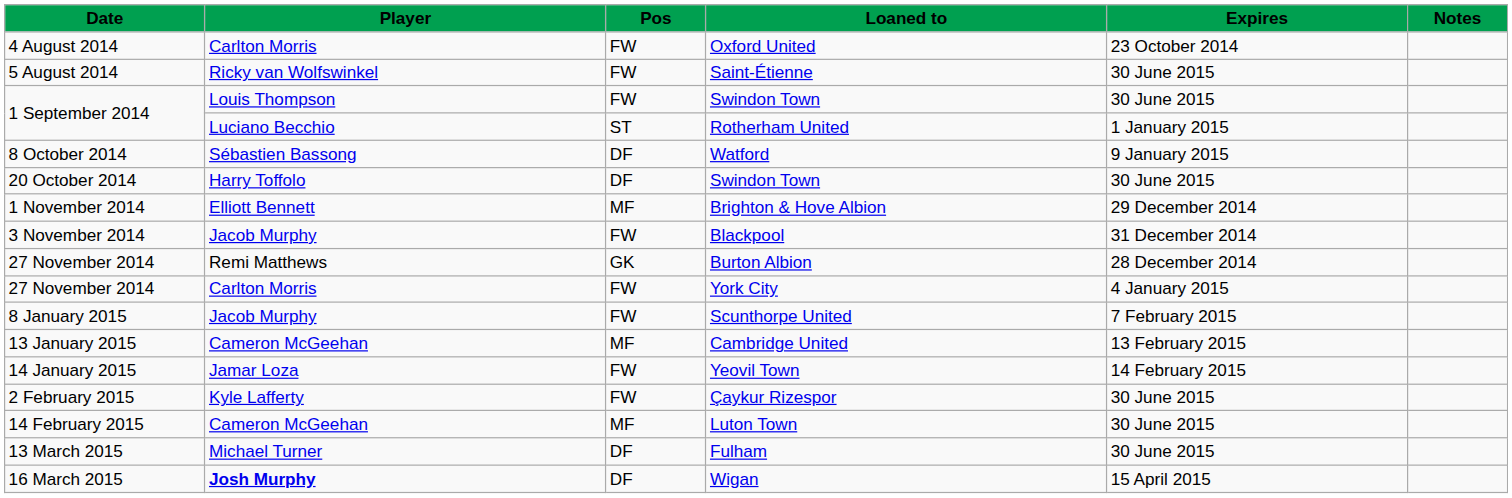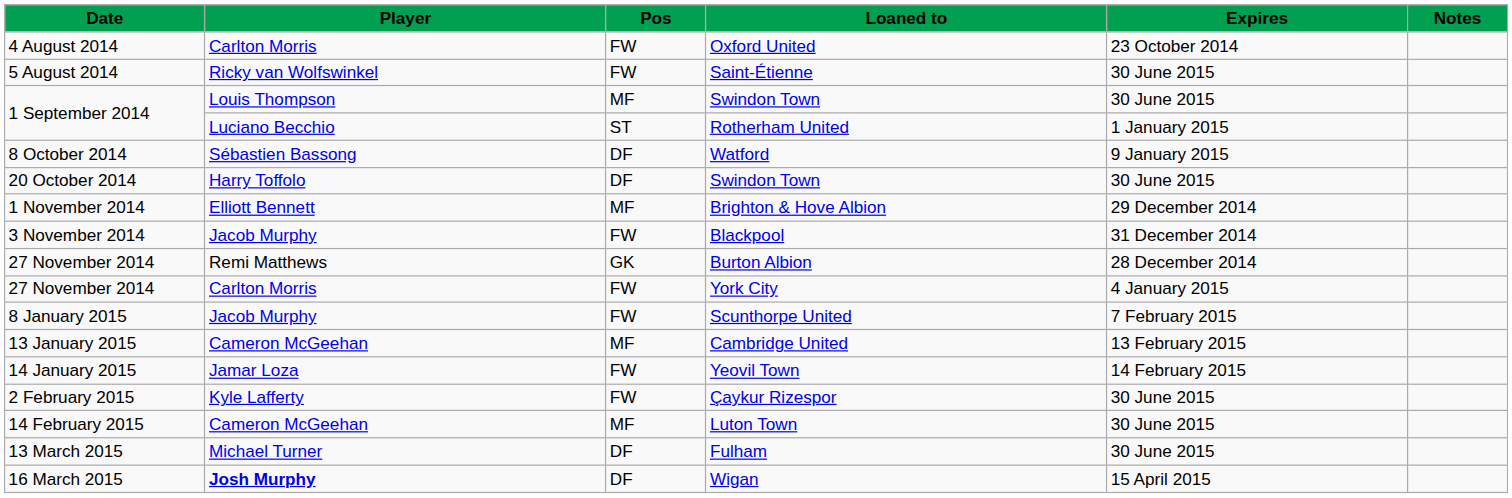1 September 2014 / Swindon Town | Pos: FW -> MF
